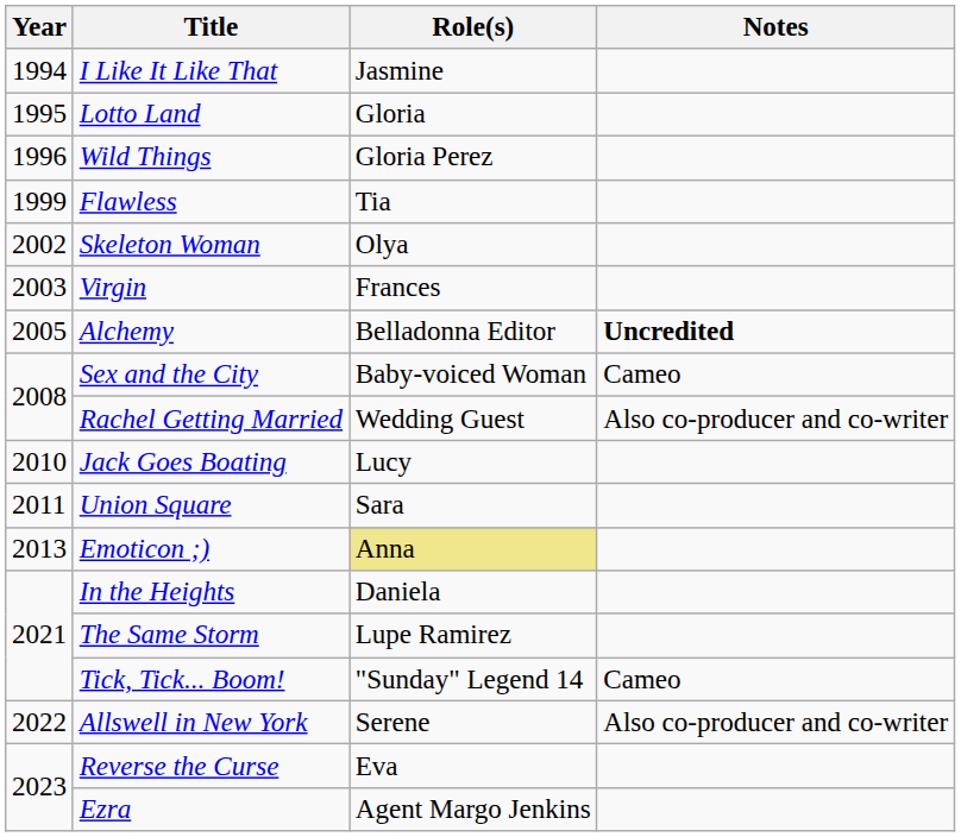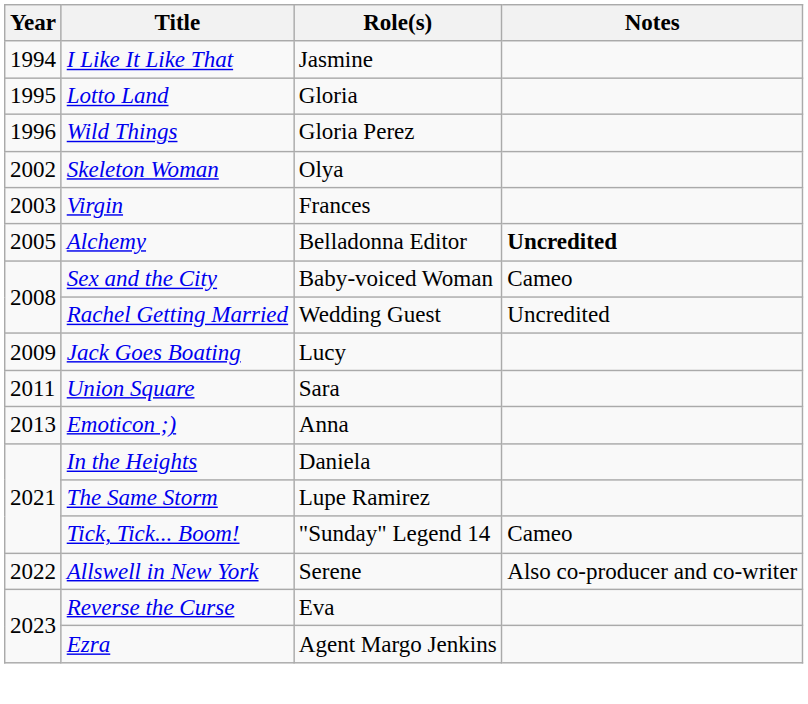- row: 1999 | Flawless | Tia
Rachel Getting Married | Notes: Also co-producer and co-writer -> Uncredited
Jack Goes Boating | Year: 2010 -> 2009
Emoticon ;) | Role(s): khaki background -> no background
